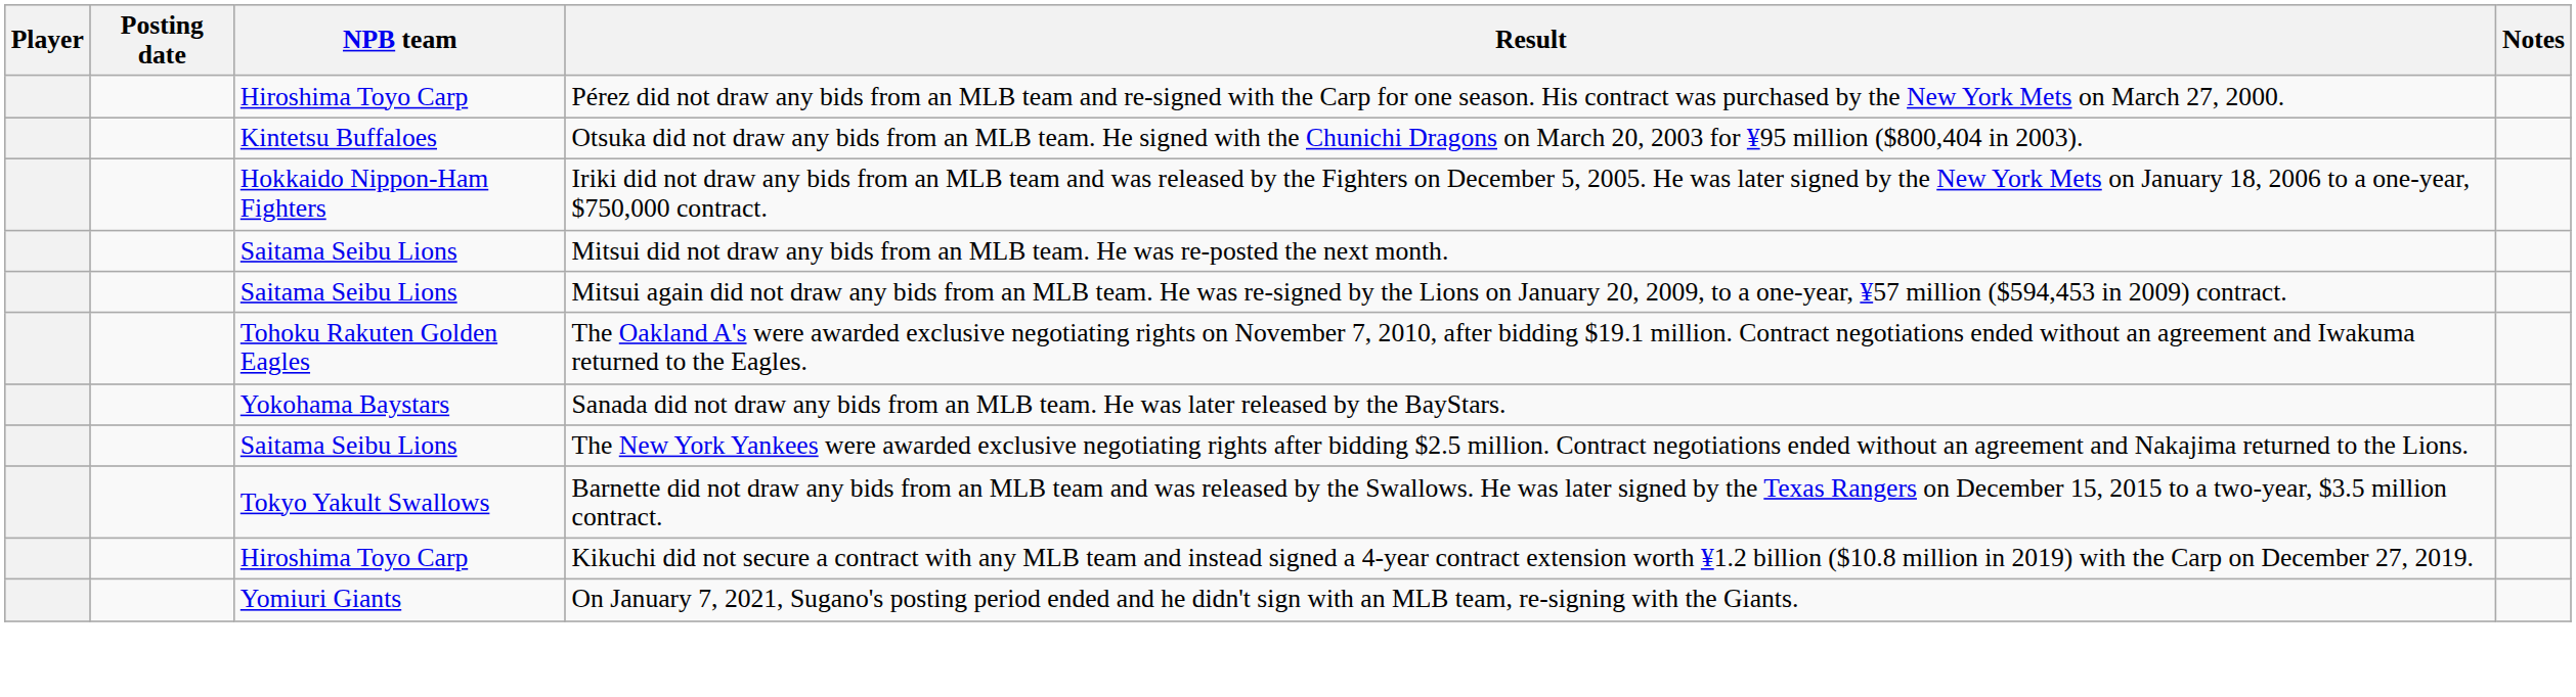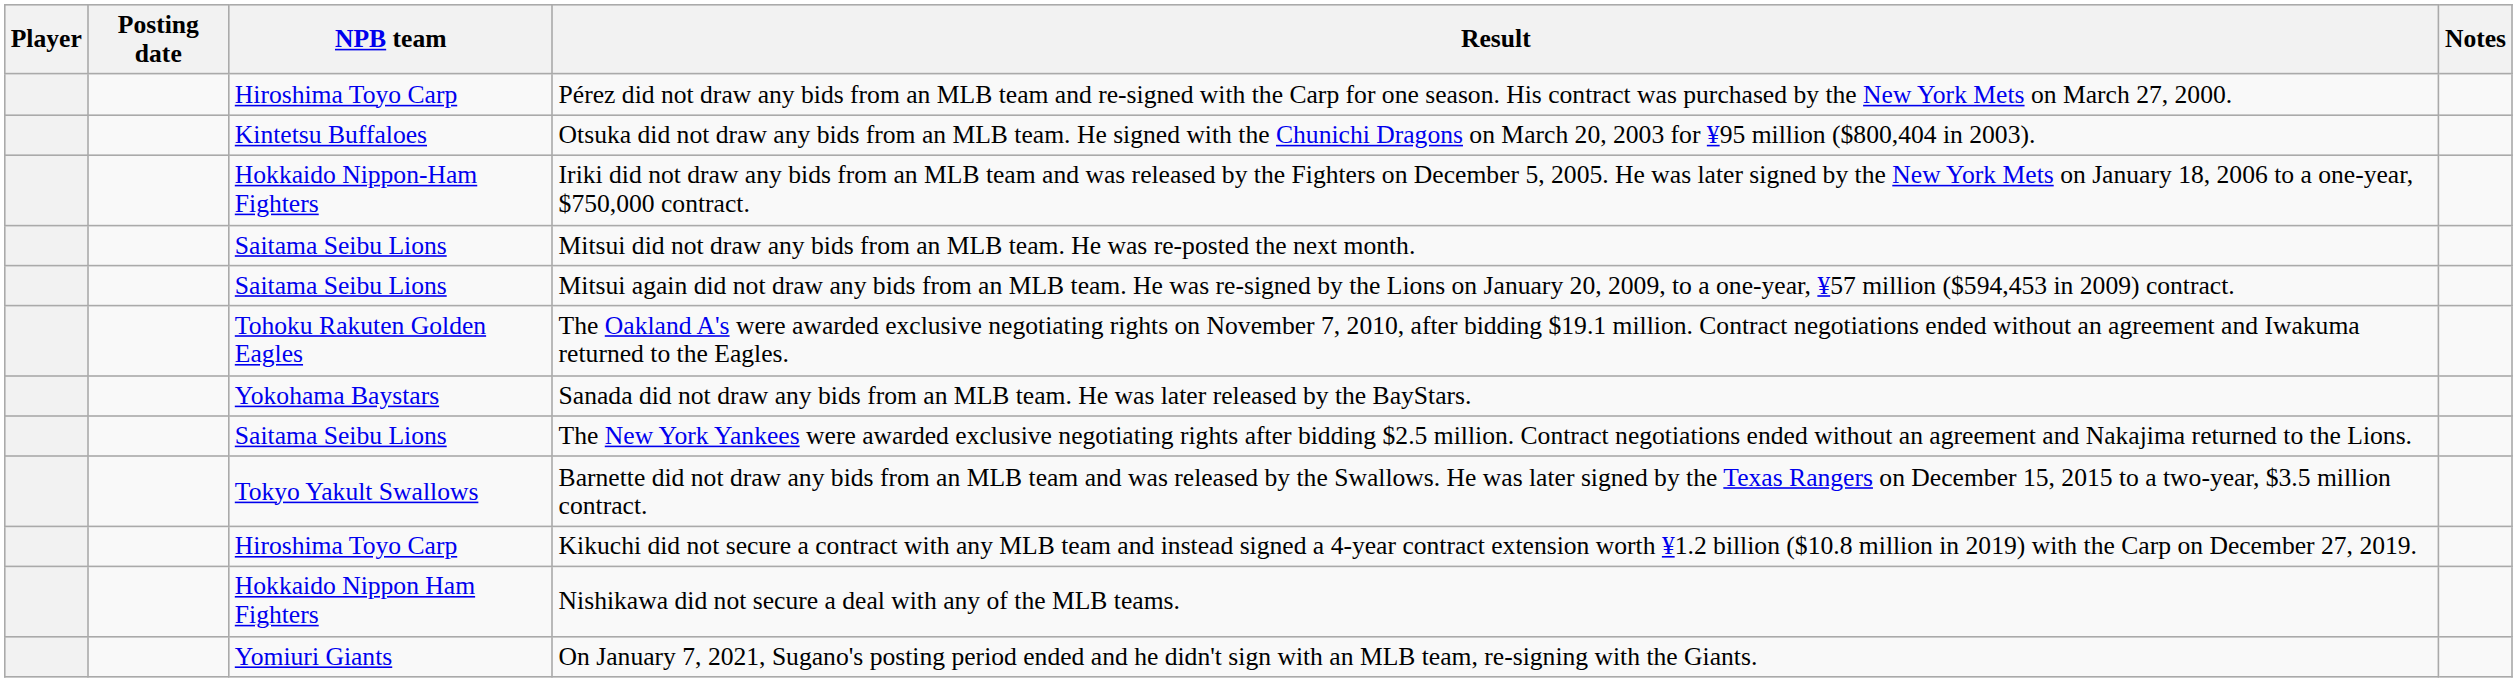+ row: Hokkaido Nippon Ham Fighters | Nishikawa did not secure a deal with any of the MLB teams.
